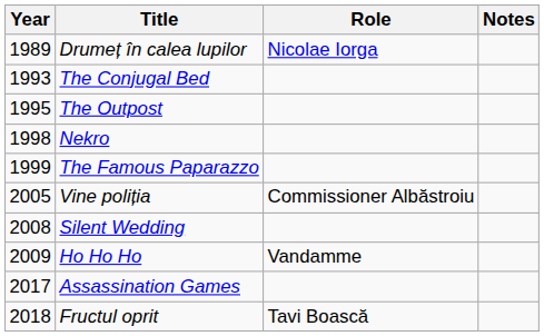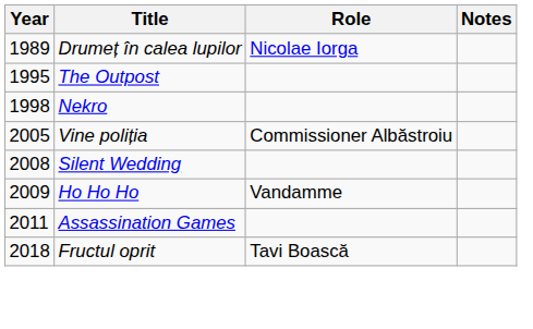- row: 1993 | The Conjugal Bed
- row: 1999 | The Famous Paparazzo
Assassination Games | Year: 2017 -> 2011
